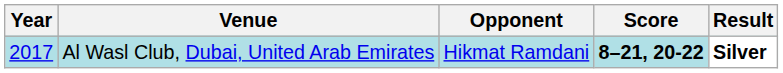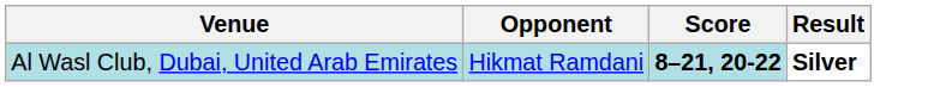- column: Year | 2017
